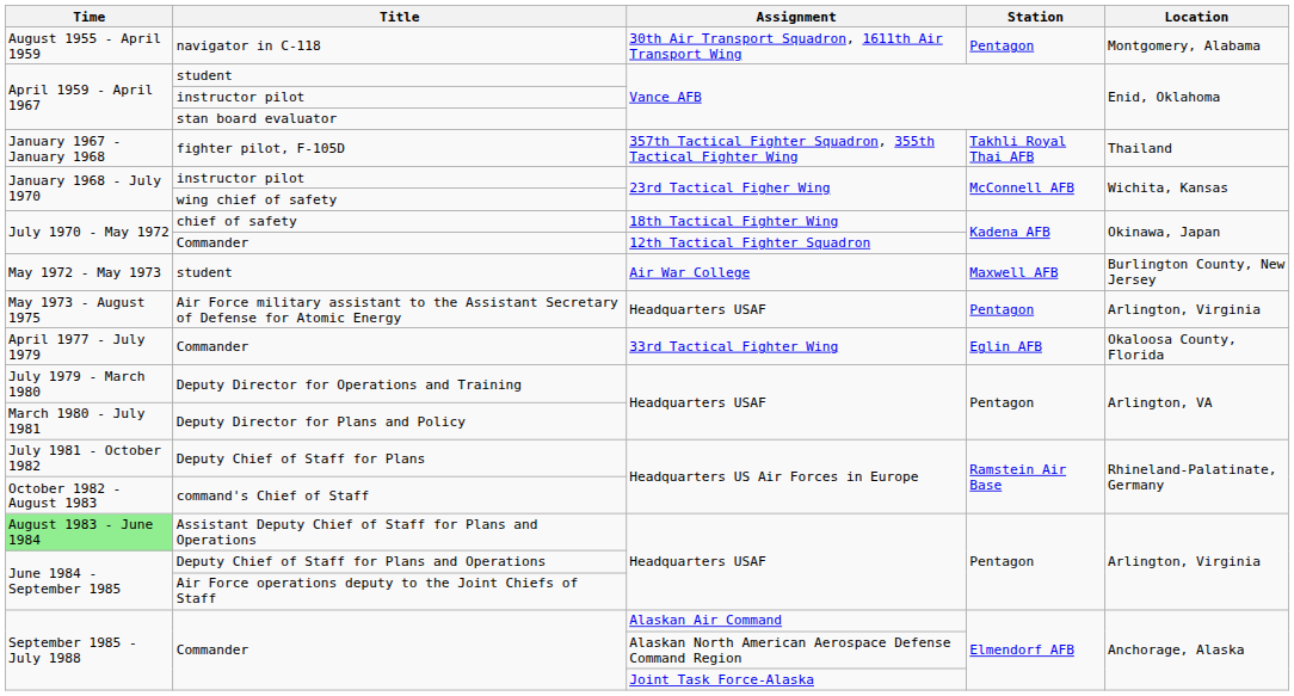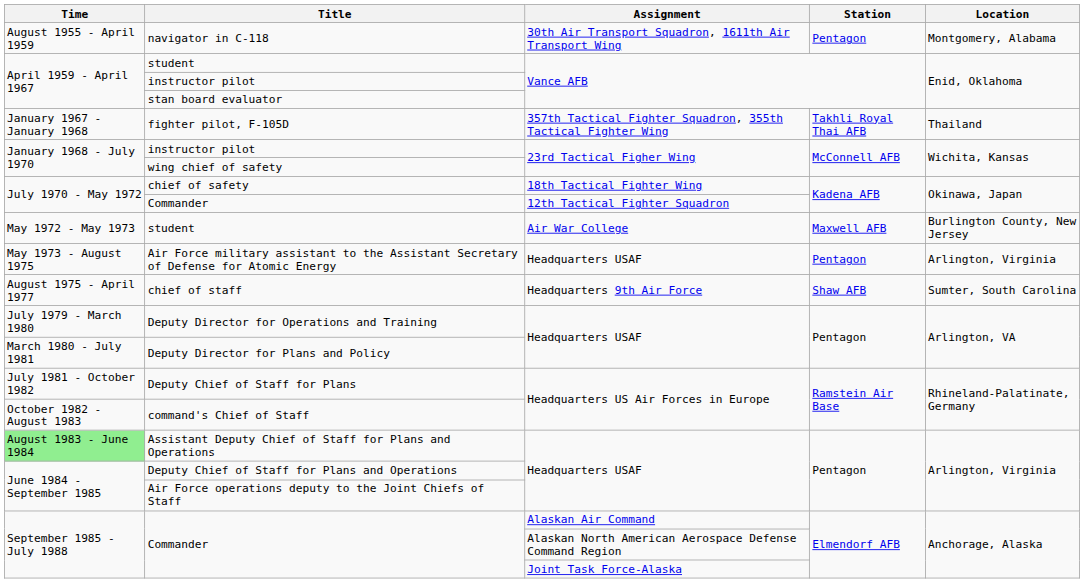+ row: August 1975 - April 1977 | chief of staff | Headquarters 9th Air Force | Shaw AFB | Sumter, South Carolina
- row: April 1977 - July 1979 | Commander | 33rd Tactical Fighter Wing | Eglin AFB | Okaloosa County, Florida
